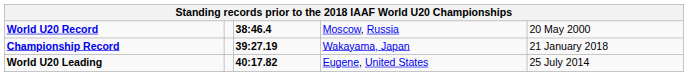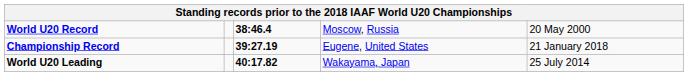Championship Record | column 4: Wakayama, Japan -> Eugene, United States
World U20 Leading | column 4: Eugene, United States -> Wakayama, Japan
